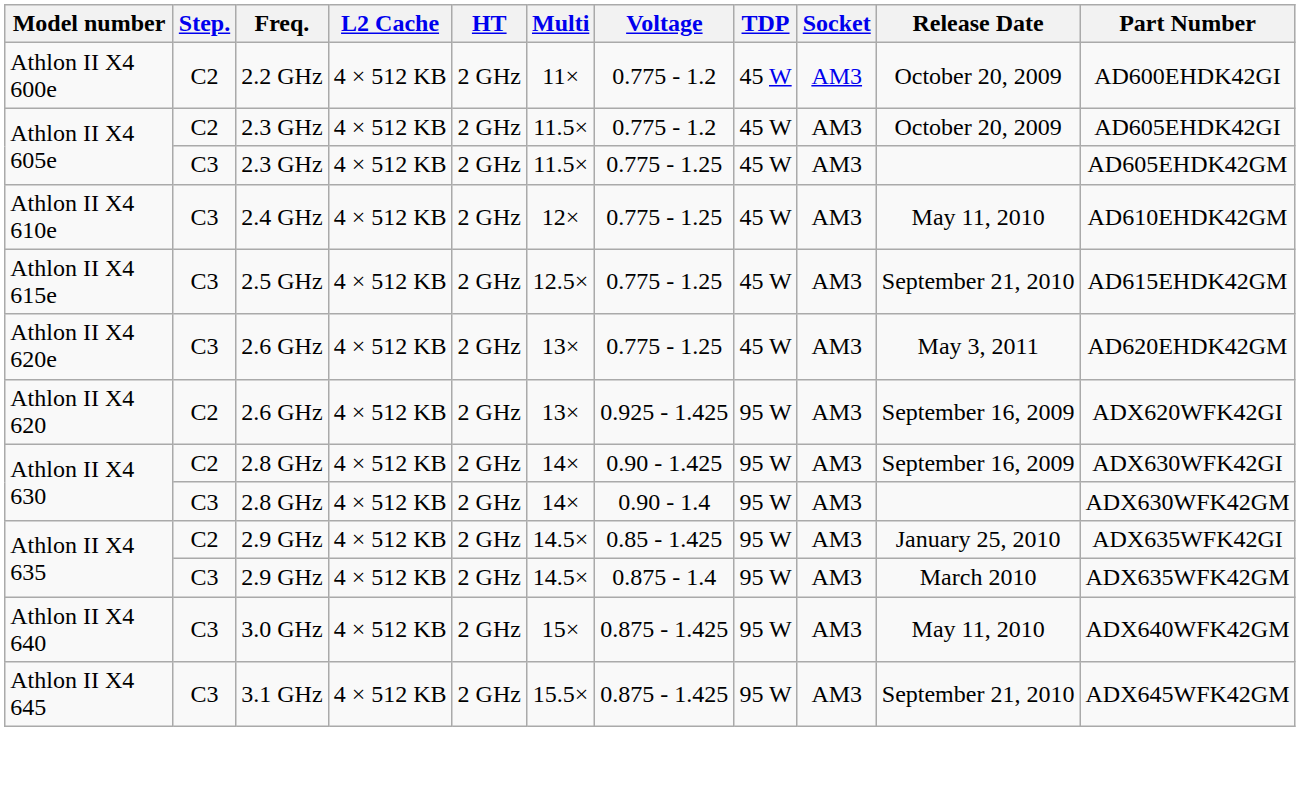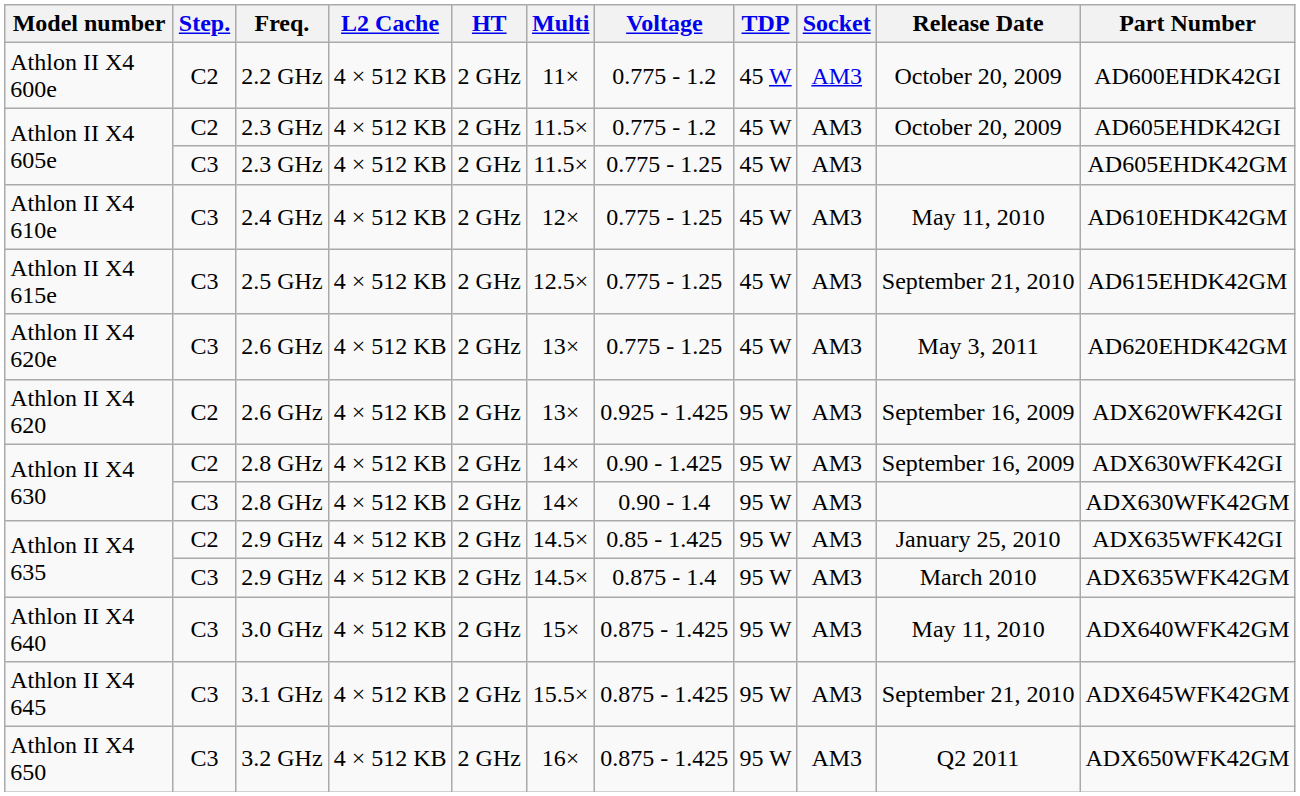+ row: Athlon II X4 650 | C3 | 3.2 GHz | 4 × 512 KB | 2 GHz | 16× | 0.875 - 1.425 | 95 W | AM3 | Q2 2011 | ADX650WFK42GM
